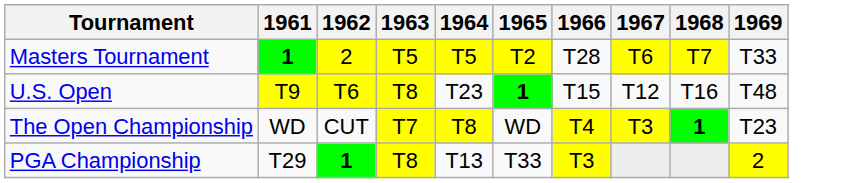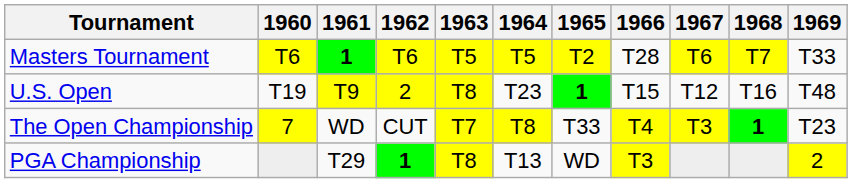+ column: 1960 | T6 | T19 | 7
Masters Tournament | 1962: 2 -> T6
U.S. Open | 1962: T6 -> 2
The Open Championship | 1965: WD -> T33
PGA Championship | 1965: T33 -> WD
